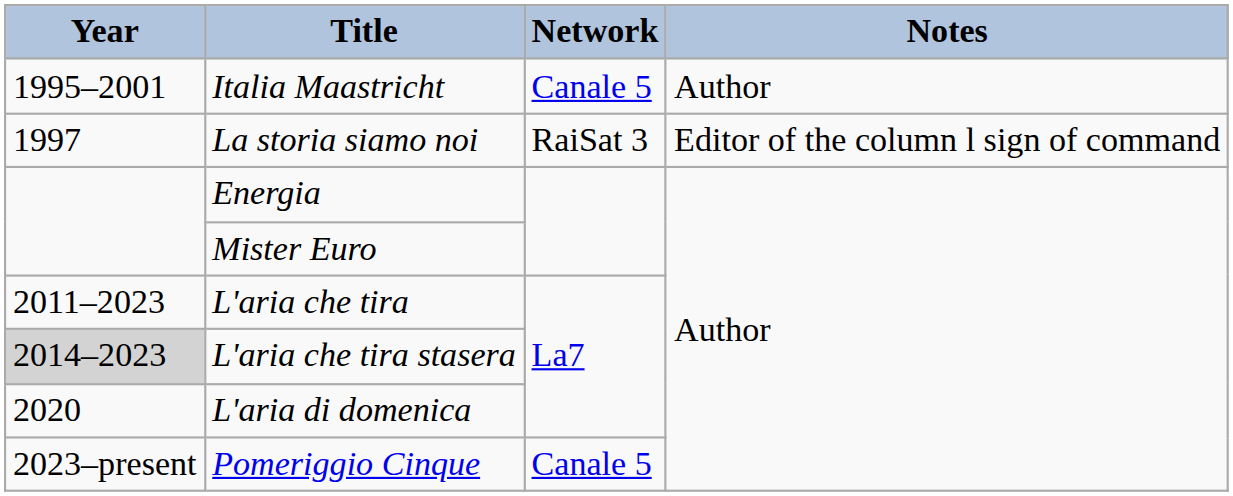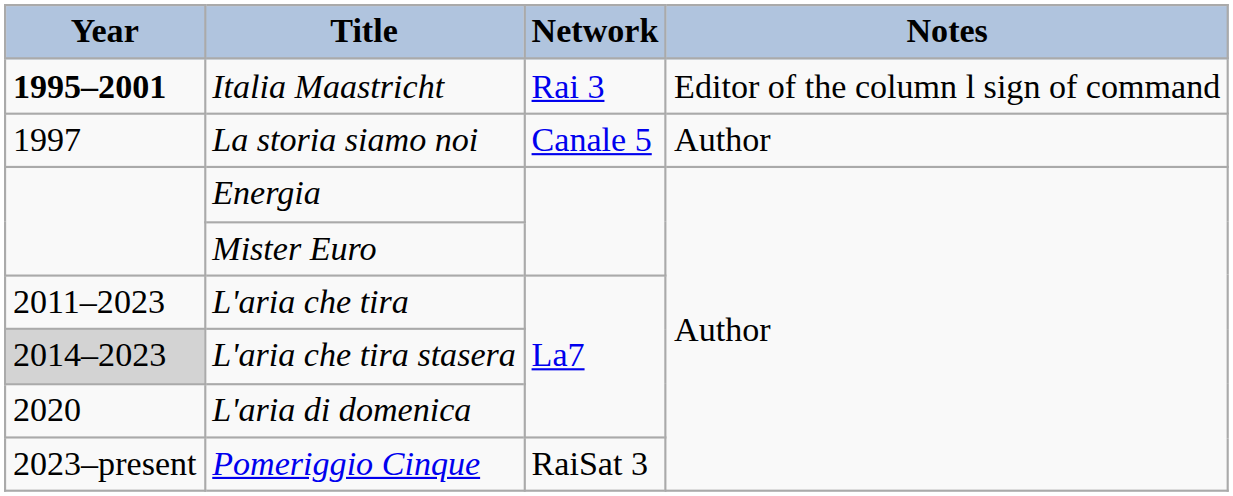Italia Maastricht | Year: normal -> bold
Italia Maastricht | Network: Canale 5 -> Rai 3
Italia Maastricht | Notes: Author -> Editor of the column l sign of command
La storia siamo noi | Network: RaiSat 3 -> Canale 5
La storia siamo noi | Notes: Editor of the column l sign of command -> Author
Pomeriggio Cinque | Network: Canale 5 -> RaiSat 3
